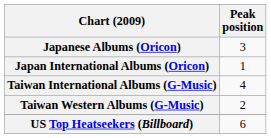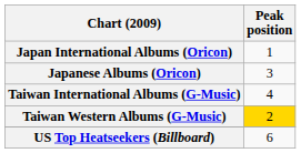rows swapped: Japanese Albums (Oricon) <-> Japan International Albums (Oricon)
Taiwan Western Albums (G-Music) | Peak position: no background -> gold background
